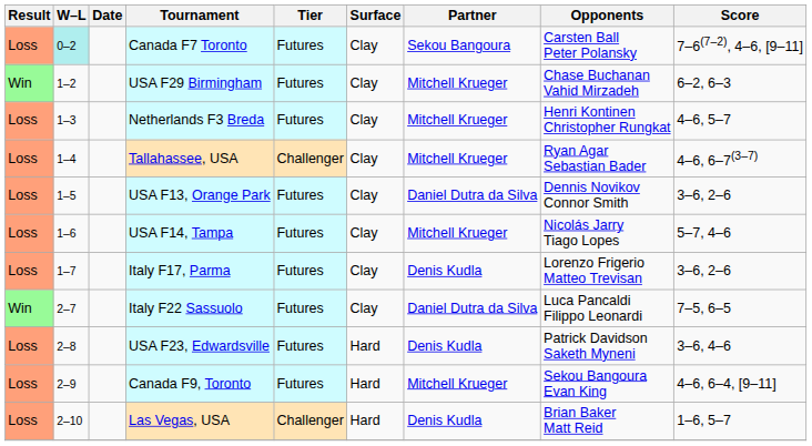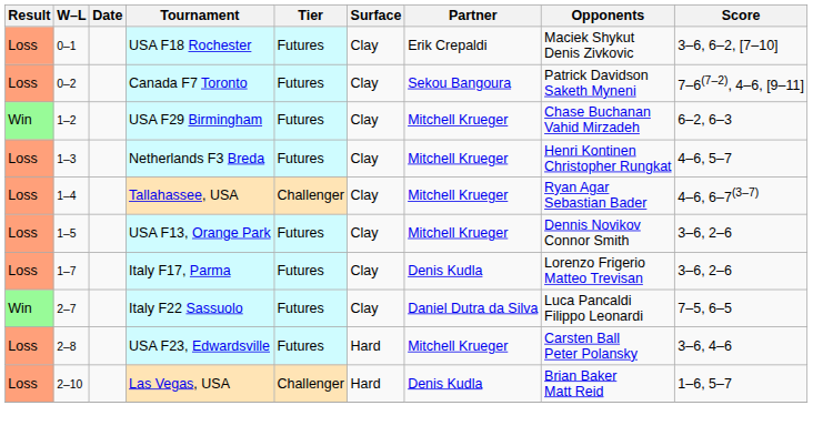+ row: Loss | 0–1 | USA F18 Rochester | Futures | Clay | Erik Crepaldi | Maciek Shykut Denis Zivkovic | 3–6, 6–2, [7–10]
Canada F7 Toronto | W–L: paleturquoise background -> no background
Canada F7 Toronto | Opponents: Carsten Ball Peter Polansky -> Patrick Davidson Saketh Myneni
USA F13, Orange Park | Partner: Daniel Dutra da Silva -> Mitchell Krueger
- row: Loss | 1–6 | USA F14, Tampa | Futures | Clay | Mitchell Krueger | Nicolás Jarry Tiago Lopes | 5–7, 4–6
USA F23, Edwardsville | Partner: Denis Kudla -> Mitchell Krueger
USA F23, Edwardsville | Opponents: Patrick Davidson Saketh Myneni -> Carsten Ball Peter Polansky
- row: Loss | 2–9 | Canada F9, Toronto | Futures | Hard | Mitchell Krueger | Sekou Bangoura Evan King | 4–6, 6–4, [9–11]
